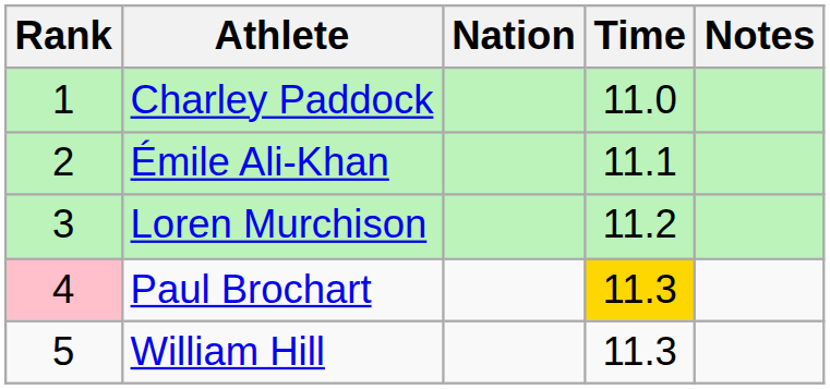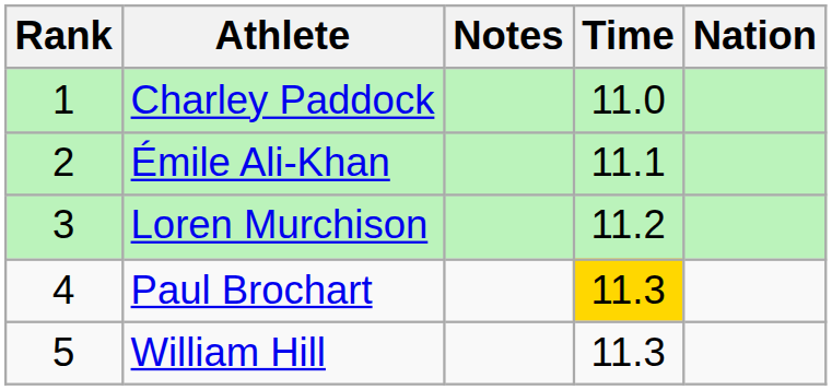columns swapped: Nation <-> Notes
Paul Brochart | Rank: pink background -> no background
